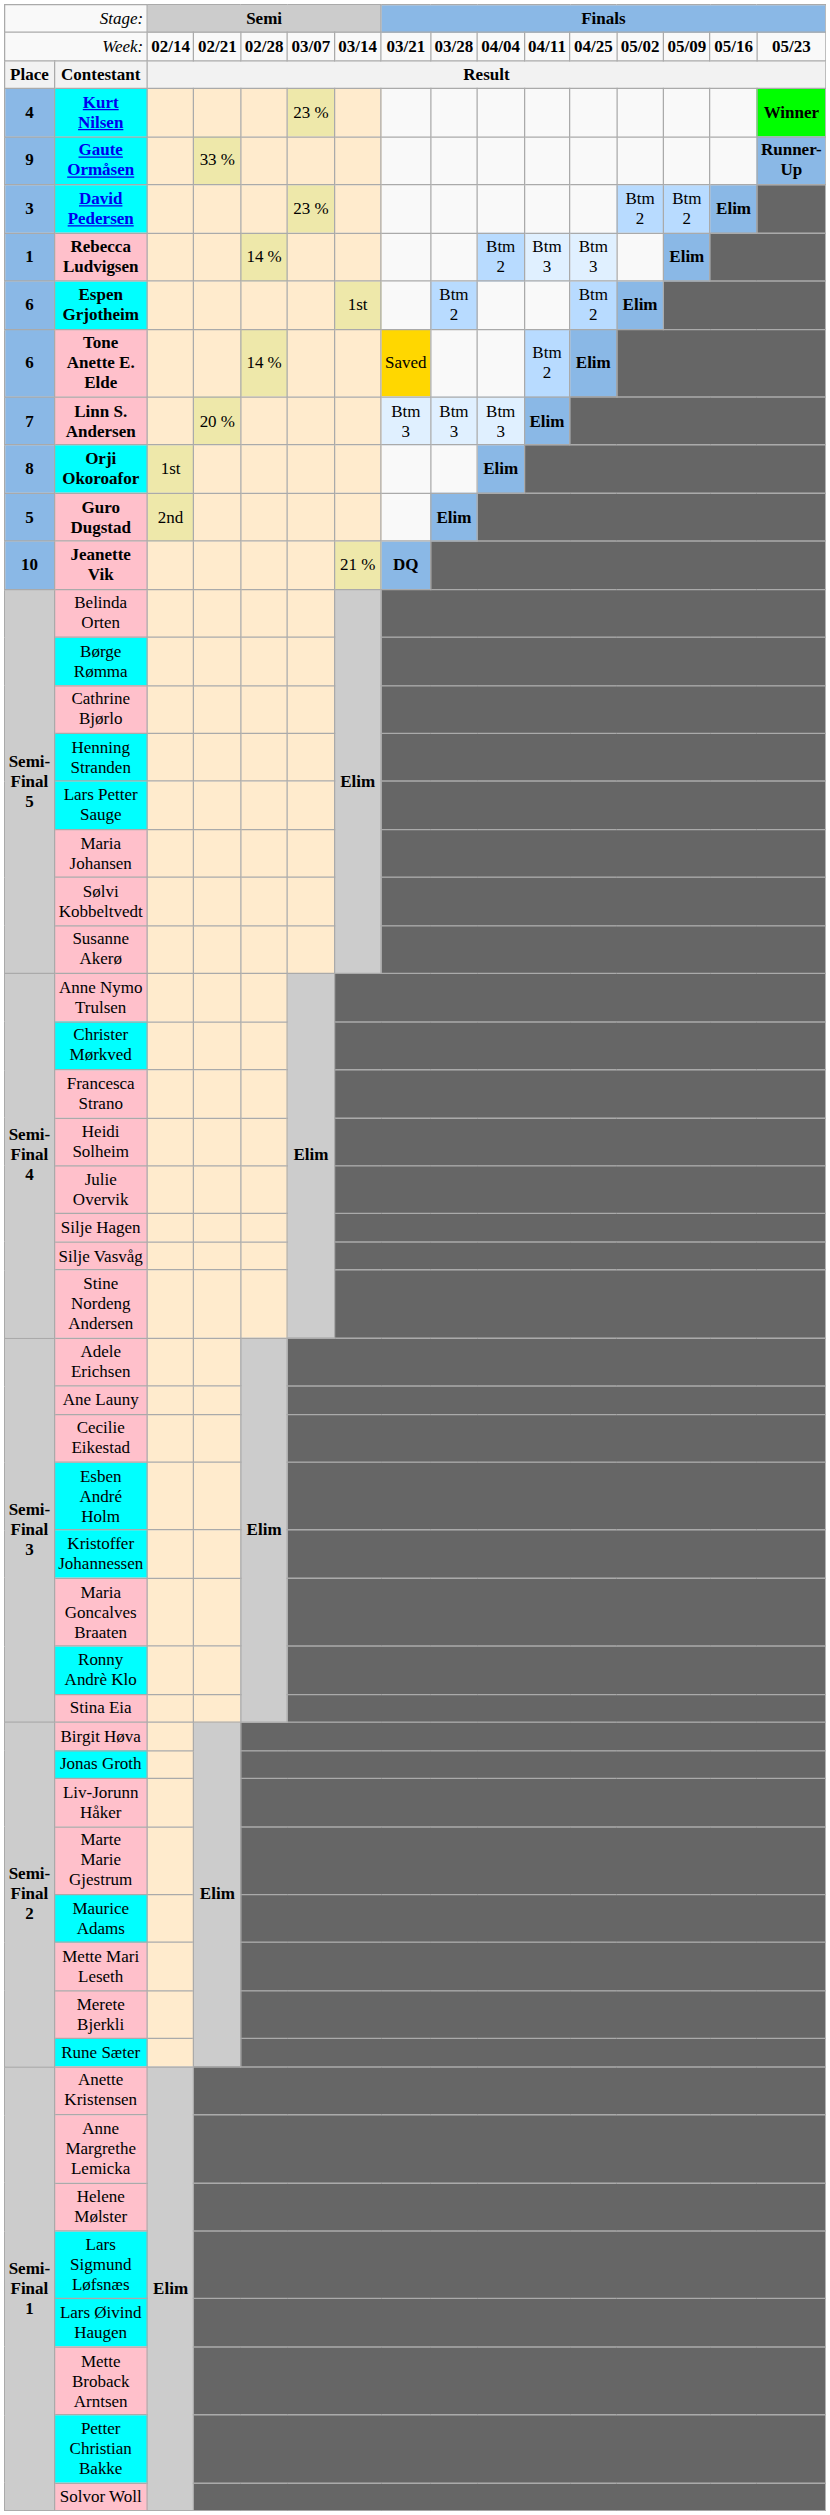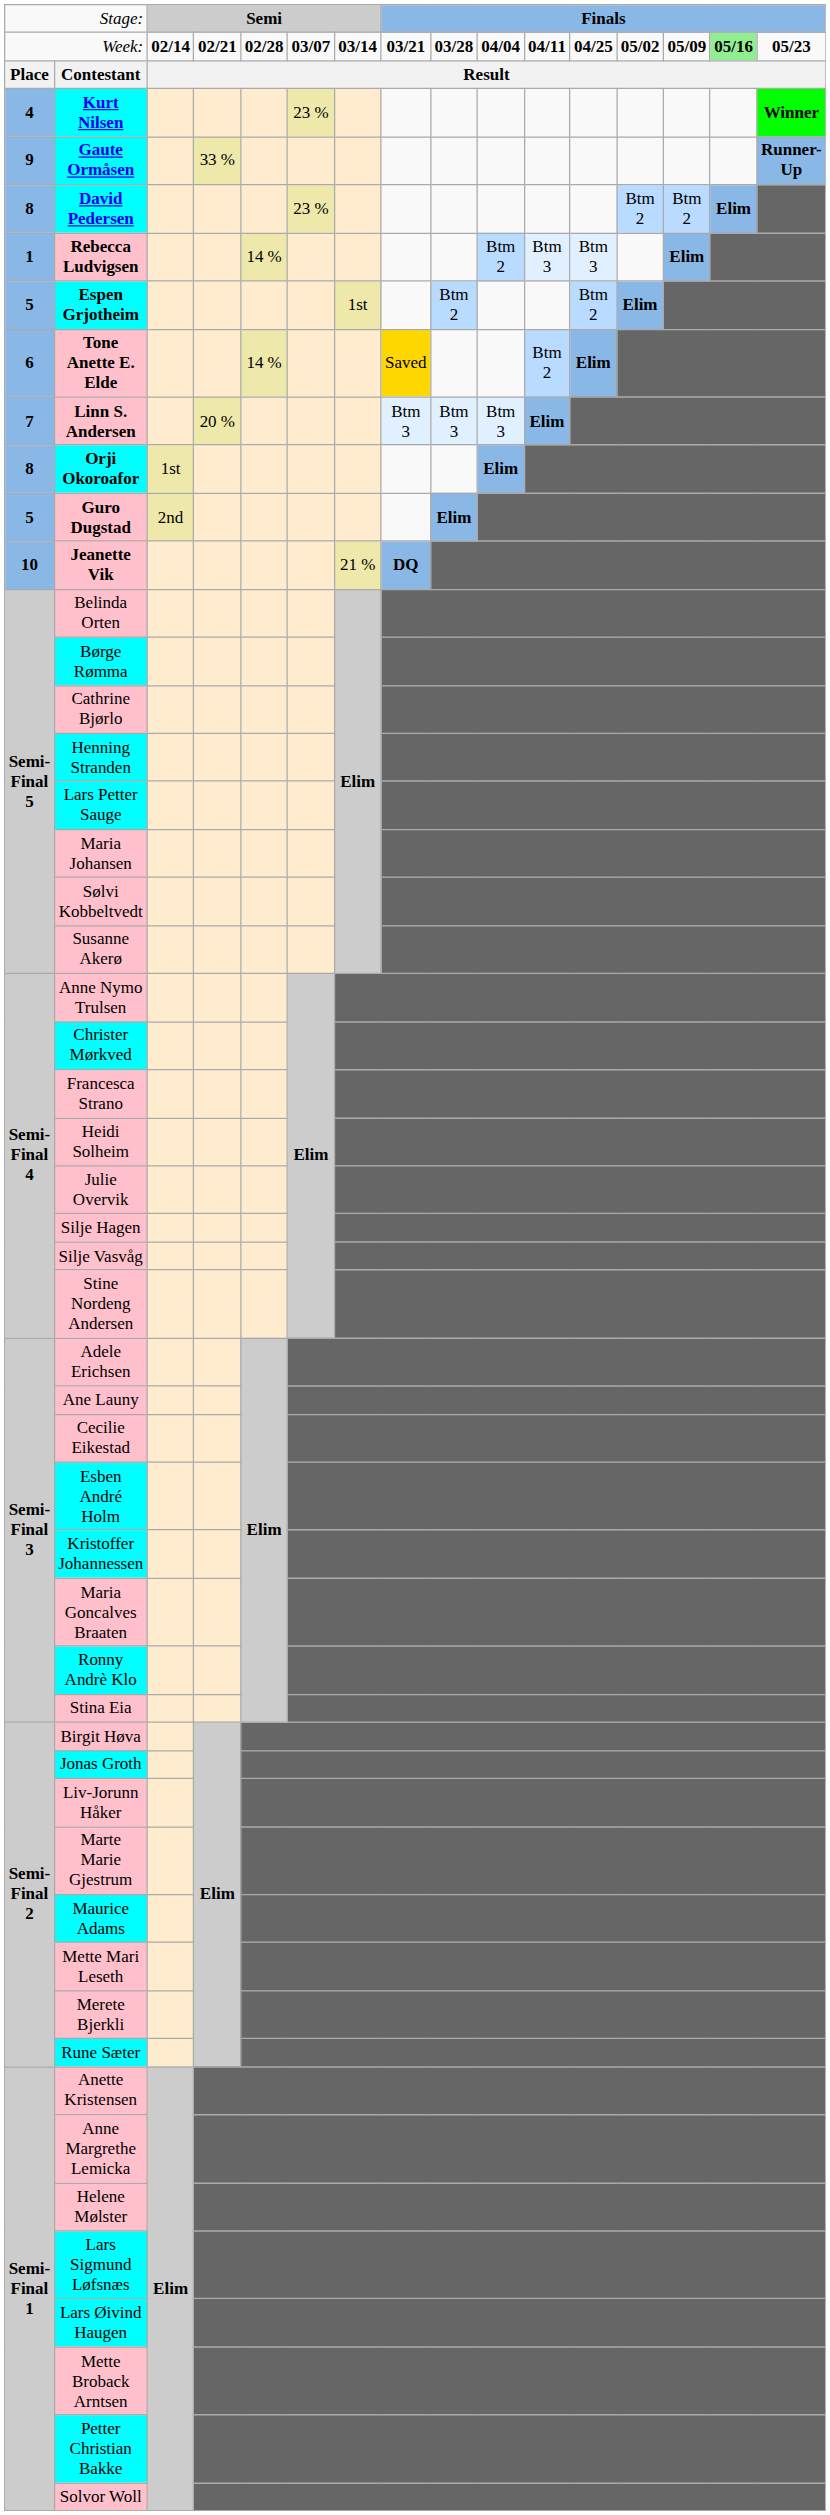Week: | column 15: no background -> lightgreen background
David Pedersen | column 1: 3 -> 8
Espen Grjotheim | column 1: 6 -> 5
